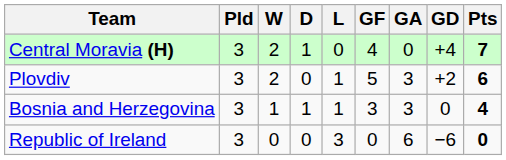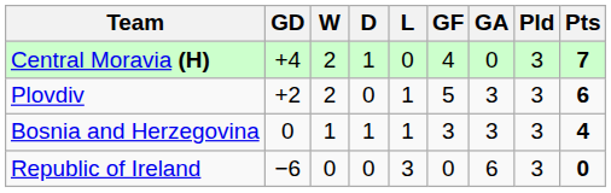columns swapped: Pld <-> GD
